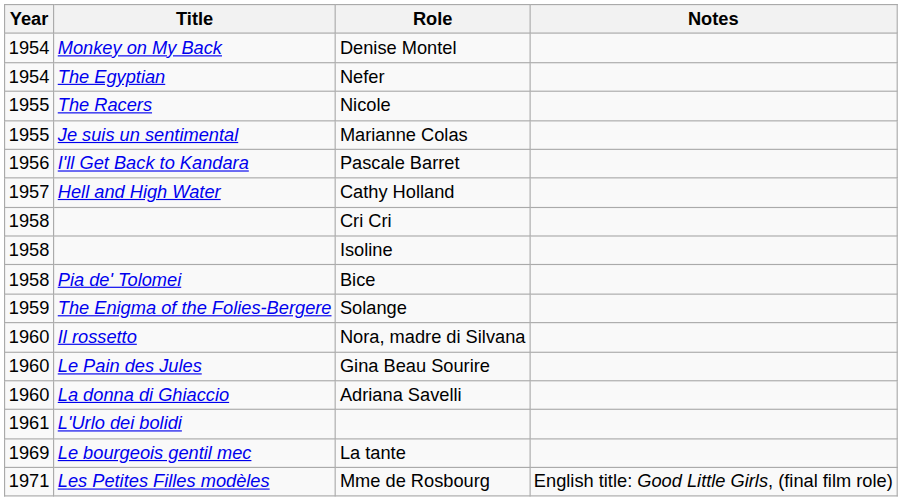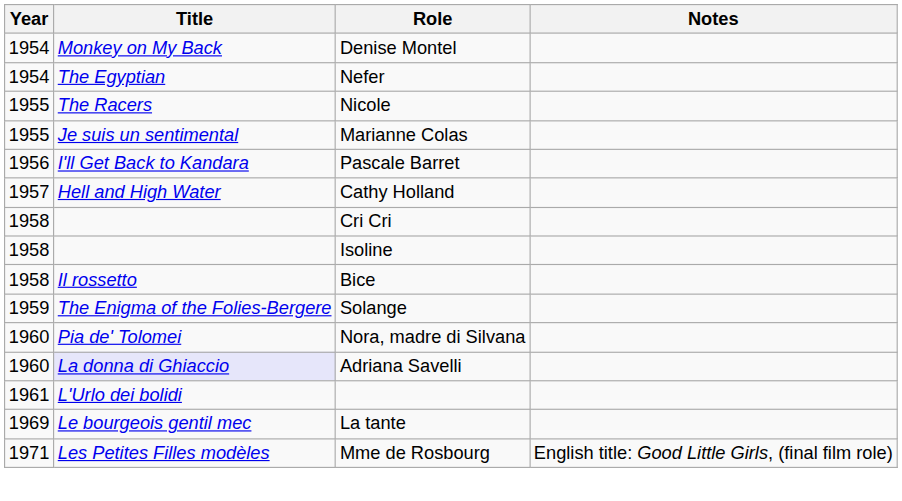Bice | Title: Pia de' Tolomei -> Il rossetto
Nora, madre di Silvana | Title: Il rossetto -> Pia de' Tolomei
- row: 1960 | Le Pain des Jules | Gina Beau Sourire
Adriana Savelli | Title: no background -> lavender background
